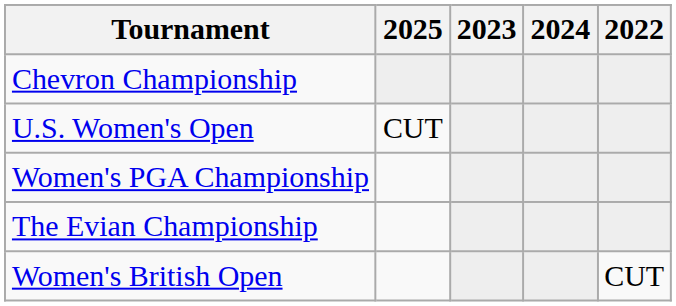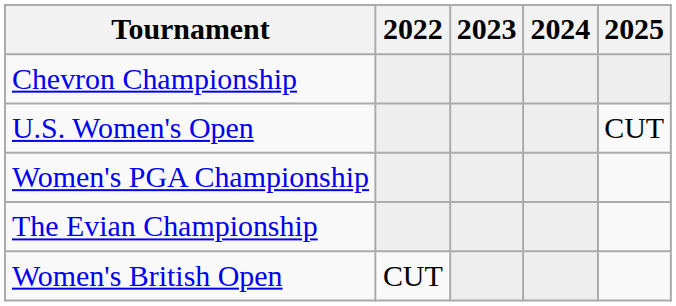columns swapped: 2022 <-> 2025
